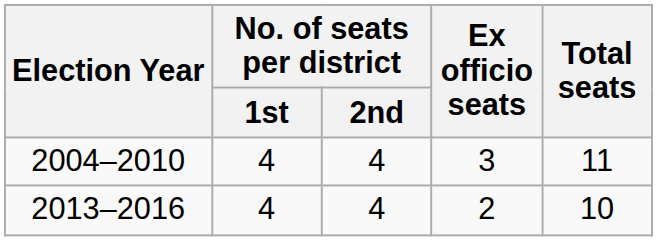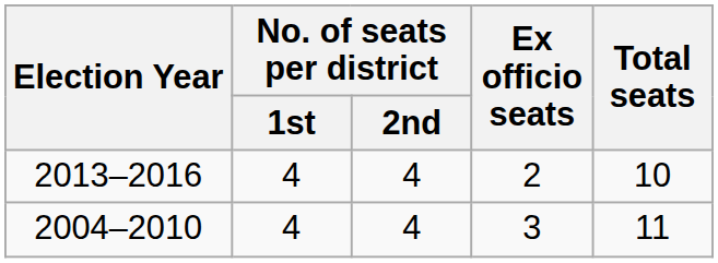rows swapped: 2004–2010 <-> 2013–2016
